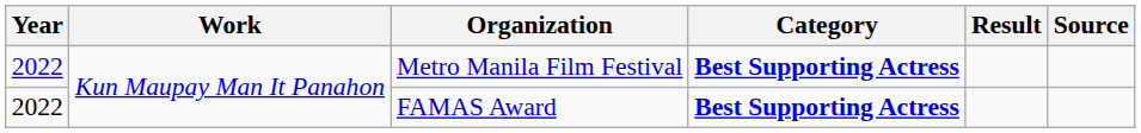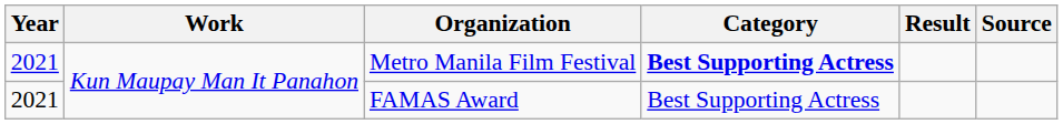Metro Manila Film Festival | Year: 2022 -> 2021
FAMAS Award | Year: 2022 -> 2021
FAMAS Award | Category: bold -> normal
